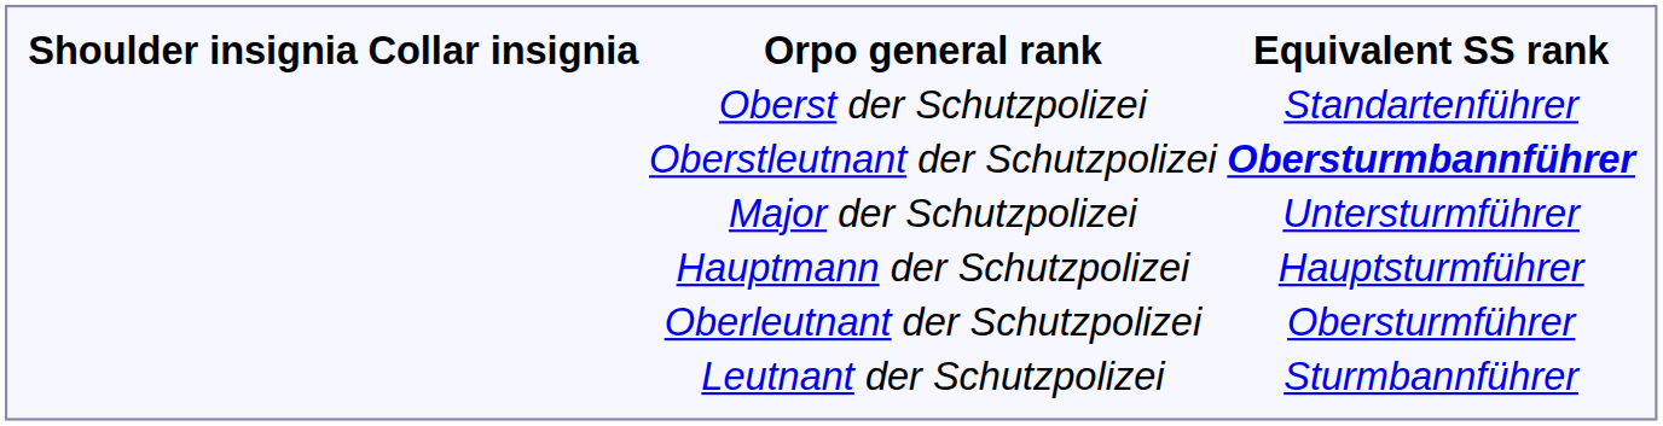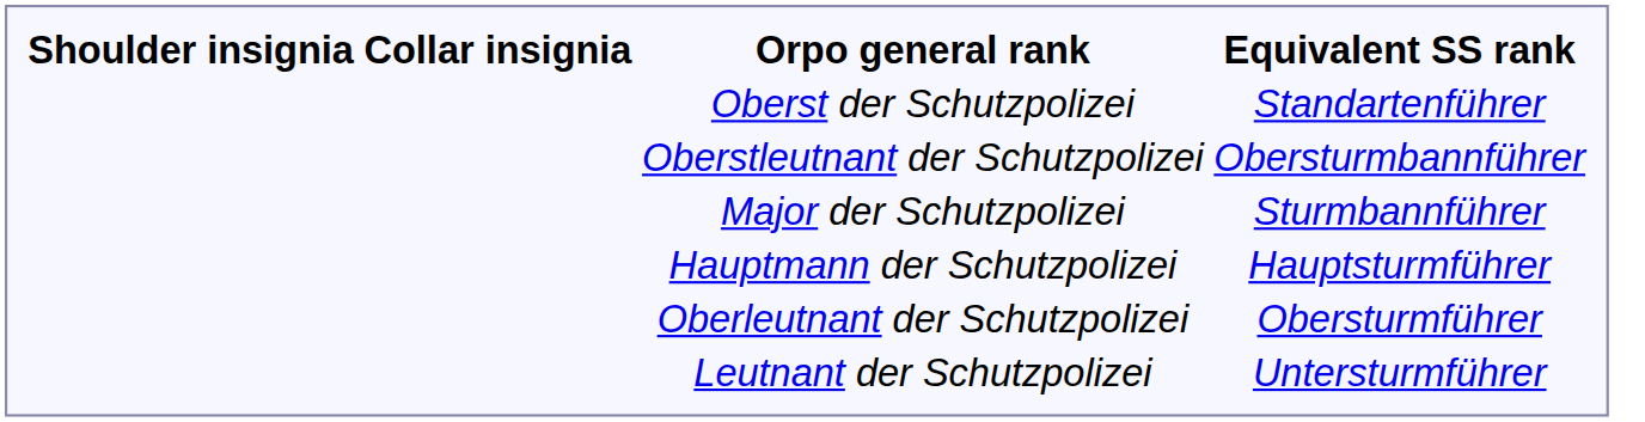Oberstleutnant der Schutzpolizei | Equivalent SS rank: bold -> normal
Major der Schutzpolizei | Equivalent SS rank: Untersturmführer -> Sturmbannführer
Leutnant der Schutzpolizei | Equivalent SS rank: Sturmbannführer -> Untersturmführer
